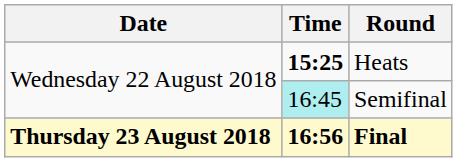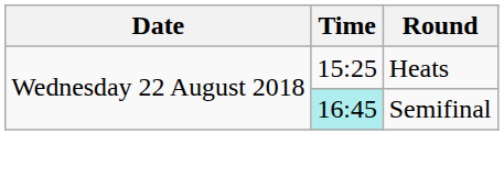Heats | Time: bold -> normal
- row: Thursday 23 August 2018 | 16:56 | Final
